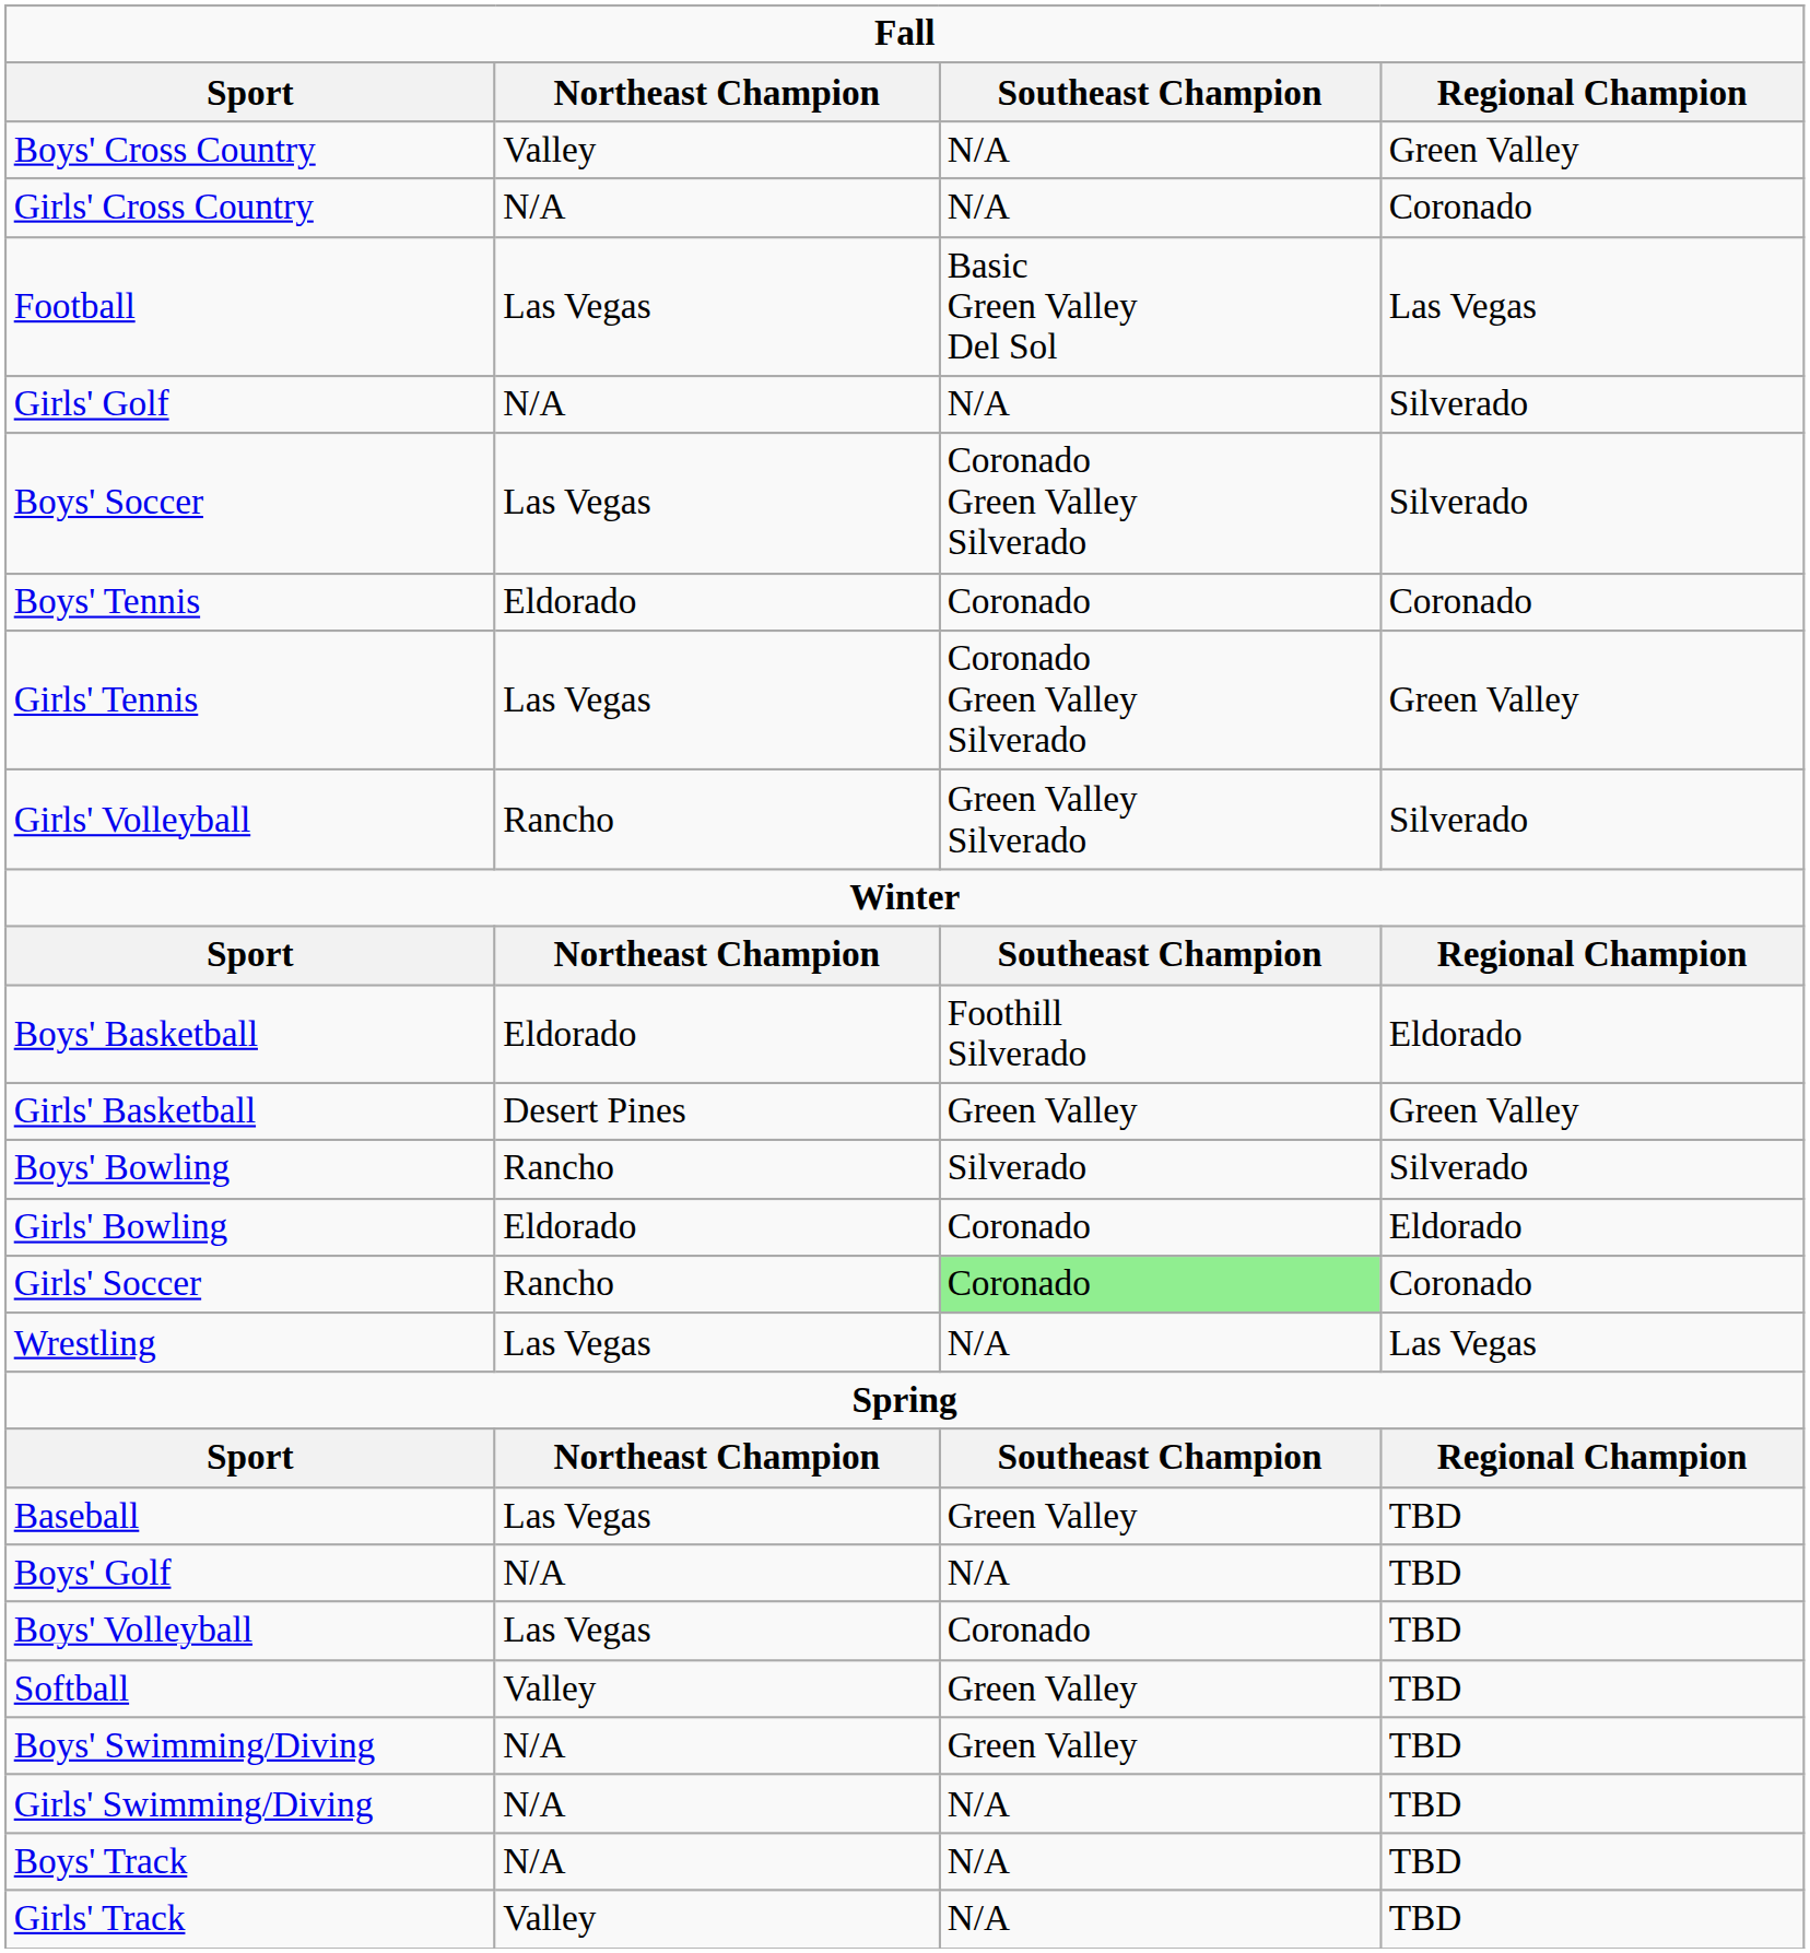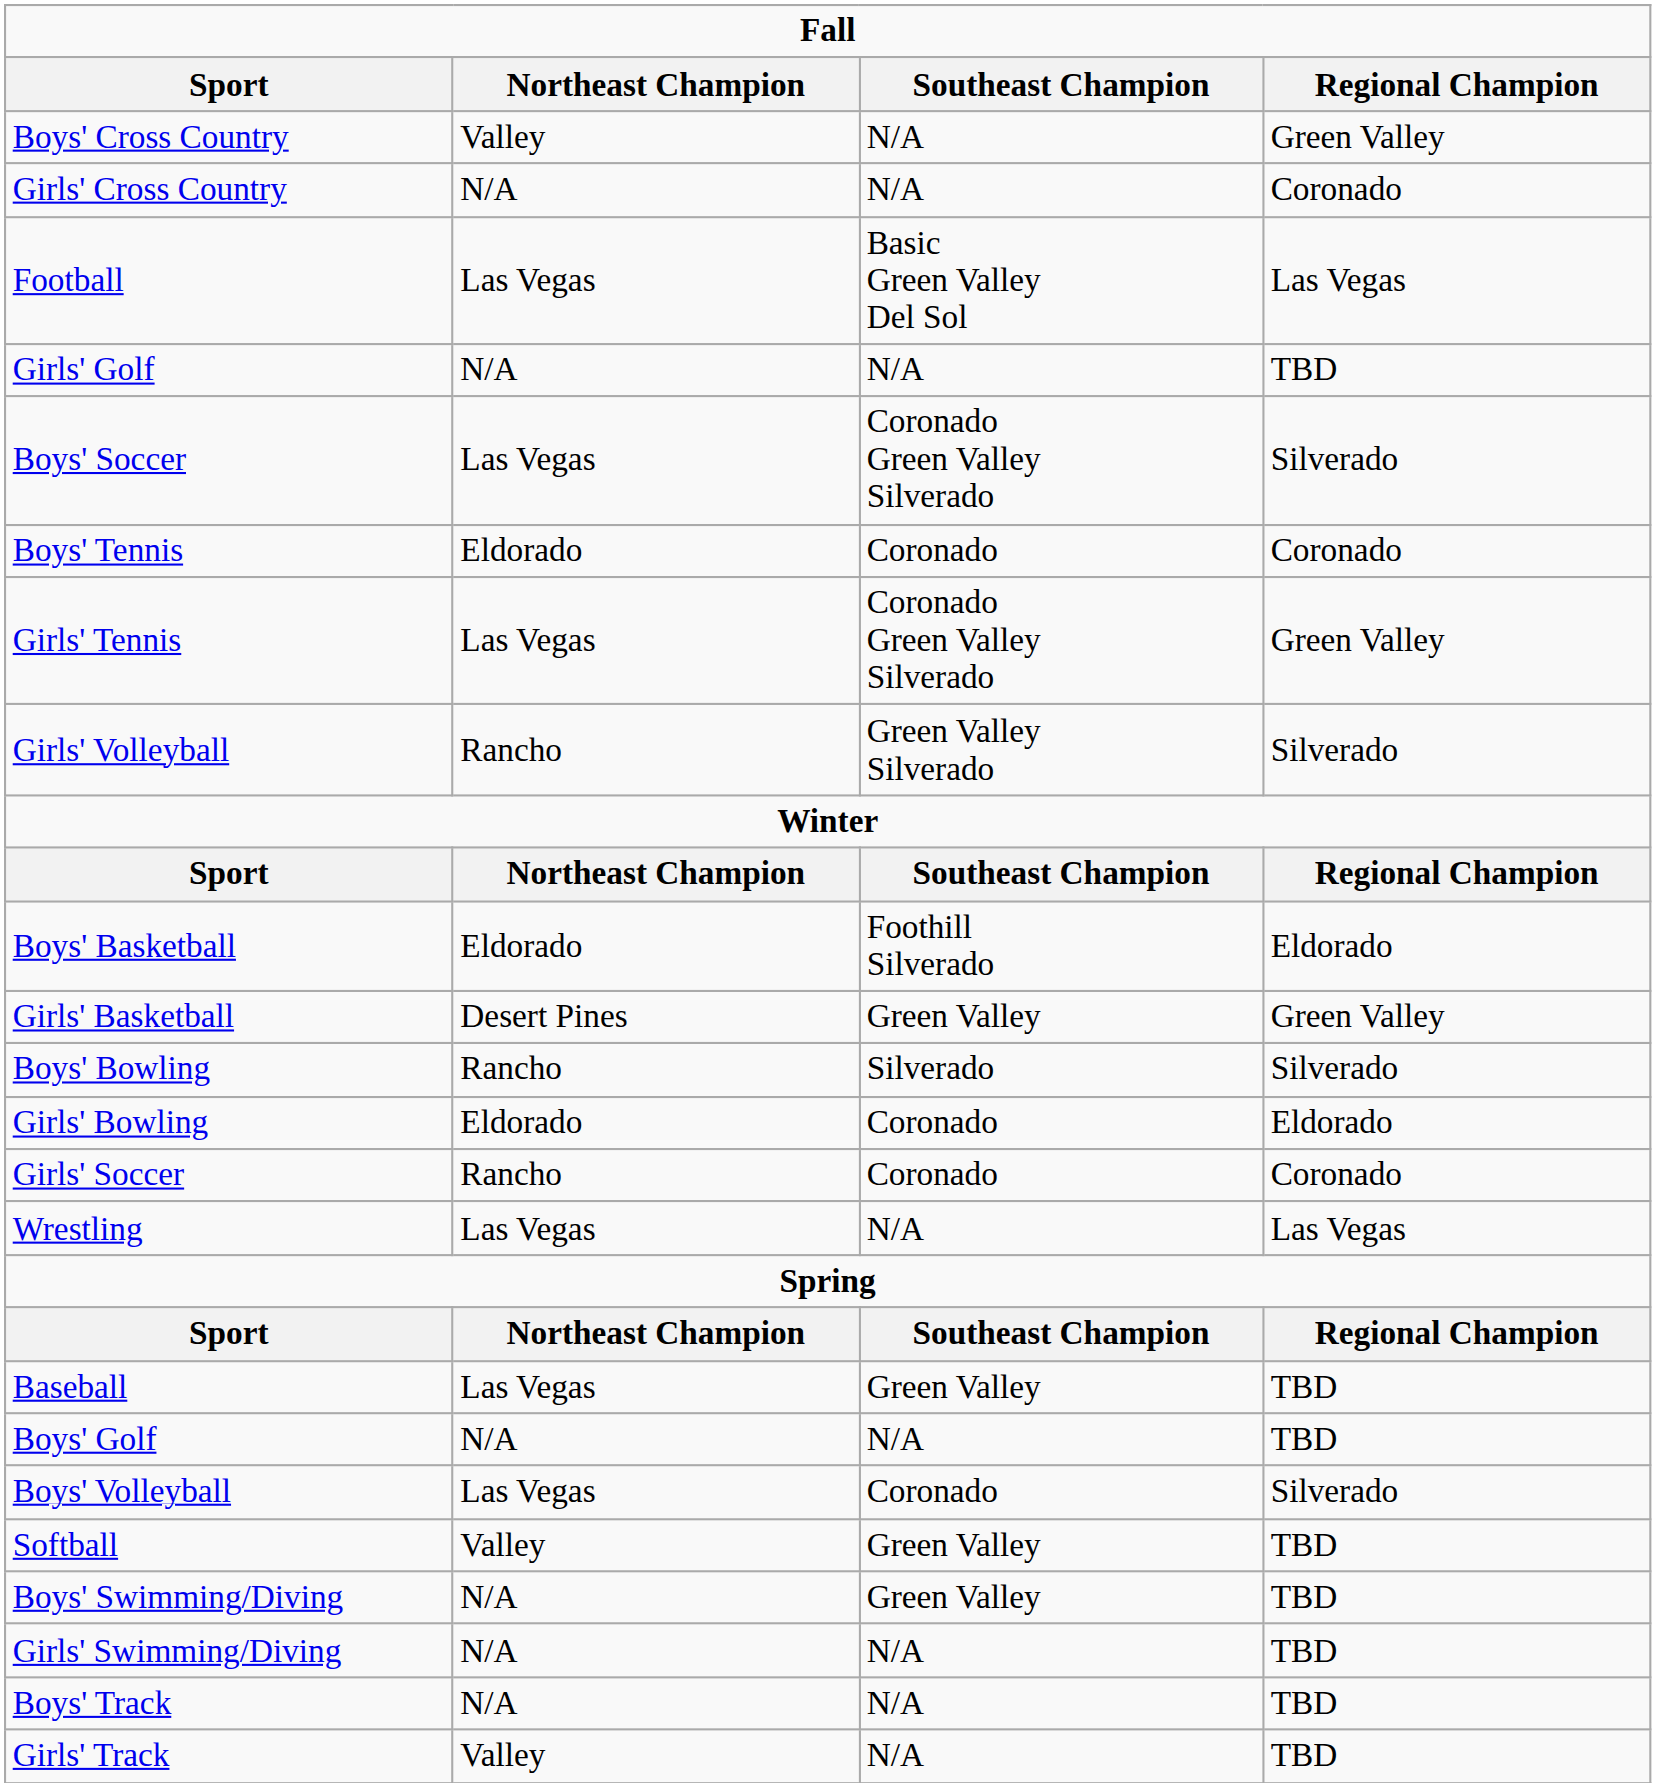Girls' Golf | Regional Champion: Silverado -> TBD
Girls' Soccer | Southeast Champion: lightgreen background -> no background
Boys' Volleyball | Regional Champion: TBD -> Silverado
